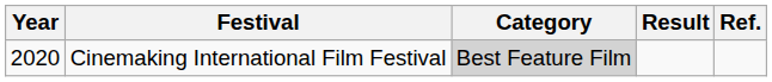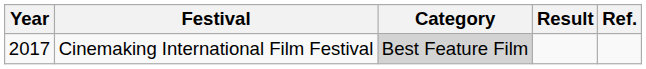Cinemaking International Film Festival | Year: 2020 -> 2017
